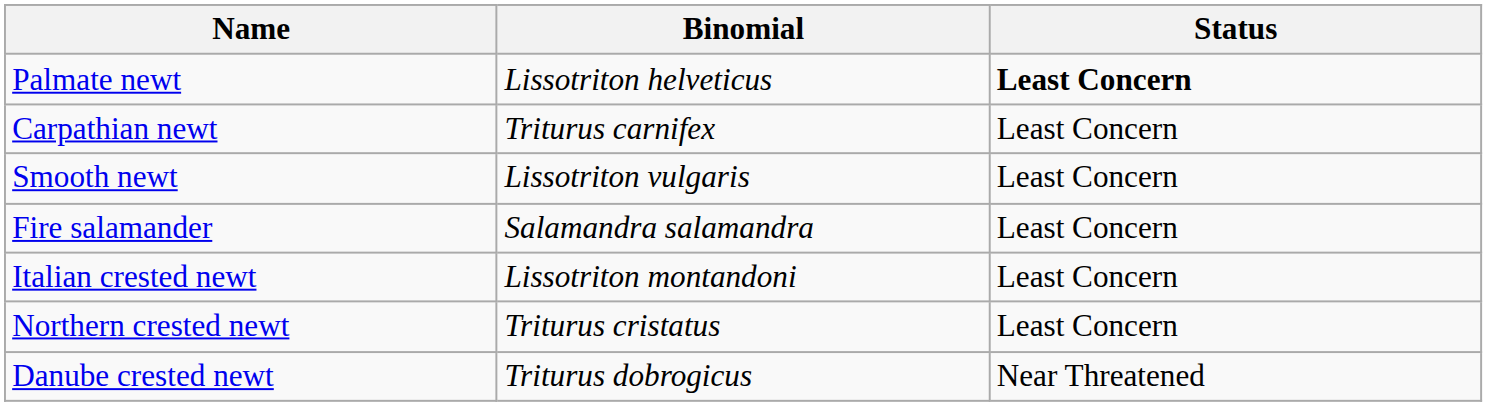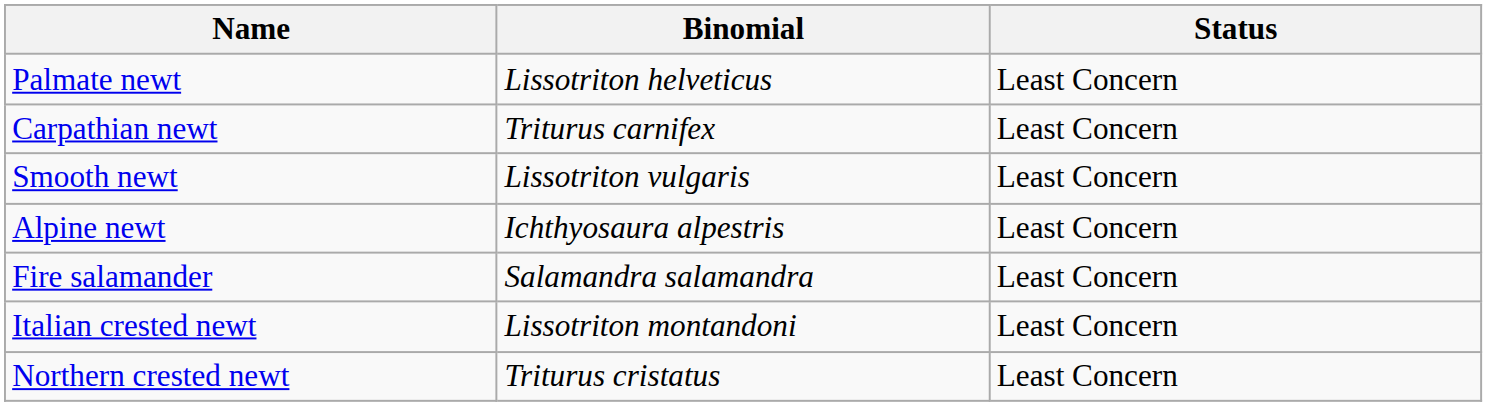Palmate newt | Status: bold -> normal
+ row: Alpine newt | Ichthyosaura alpestris | Least Concern
- row: Danube crested newt | Triturus dobrogicus | Near Threatened
